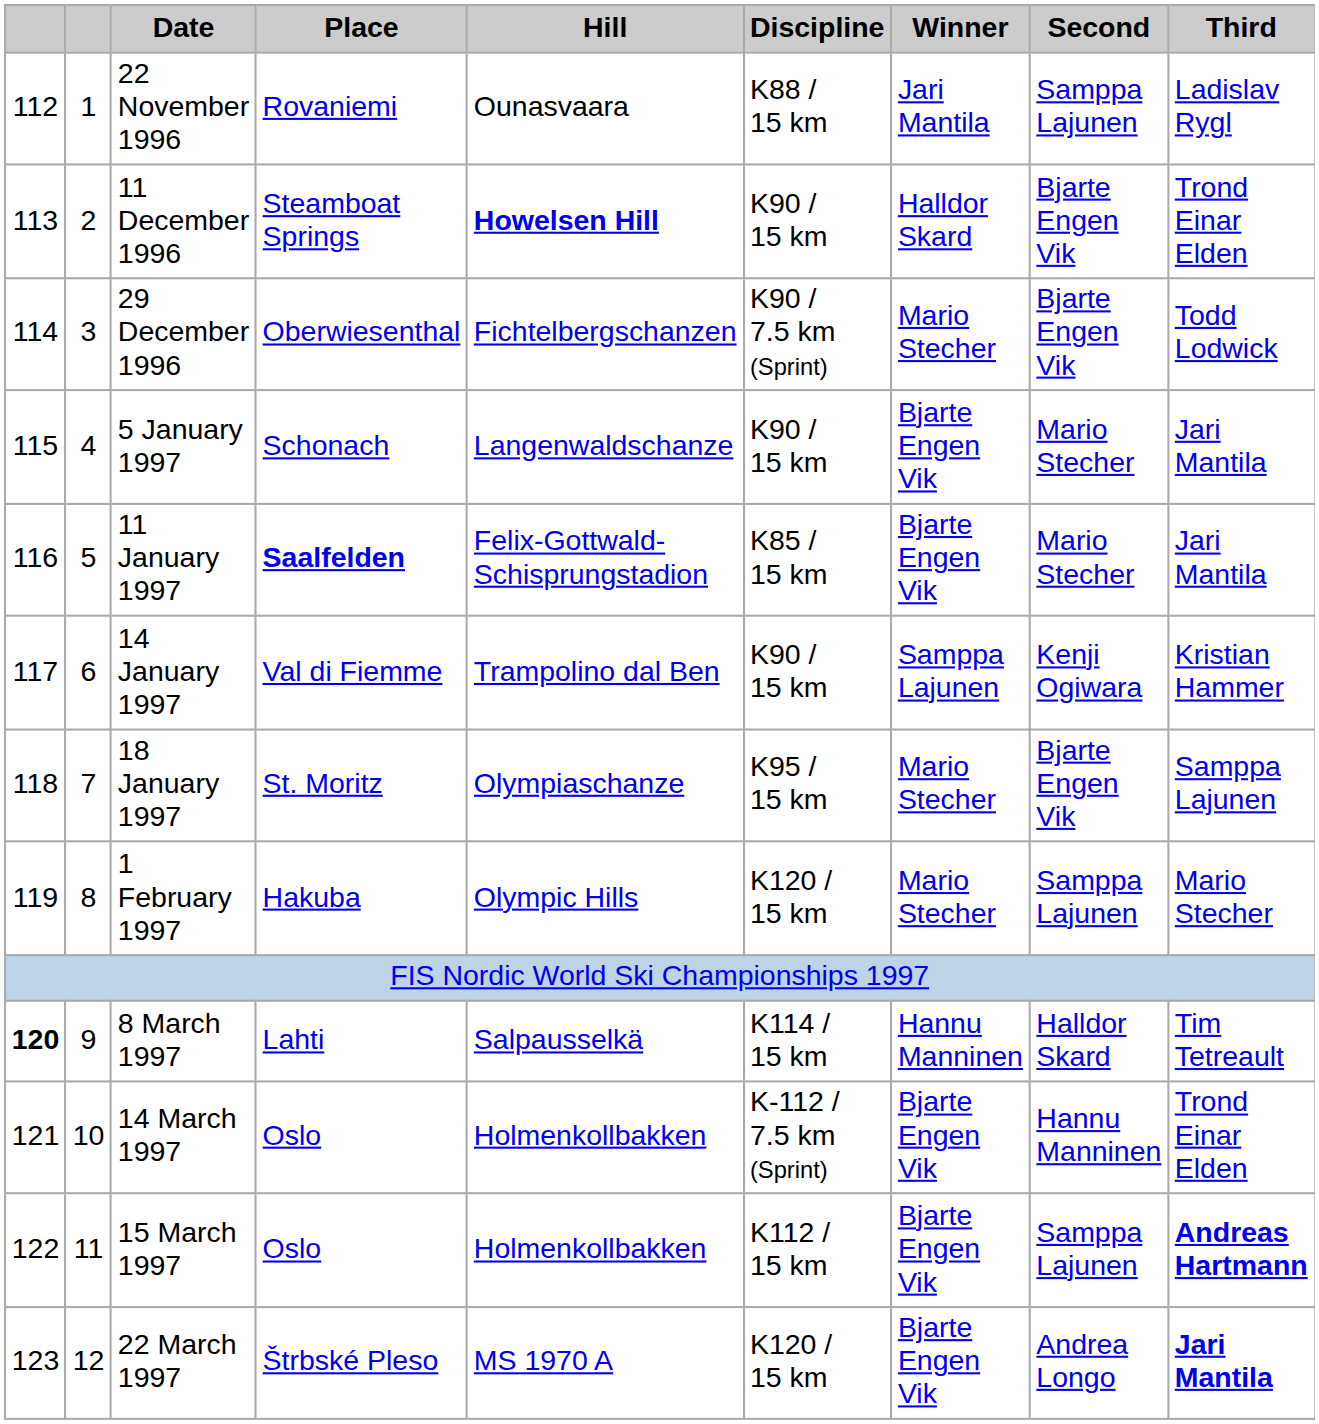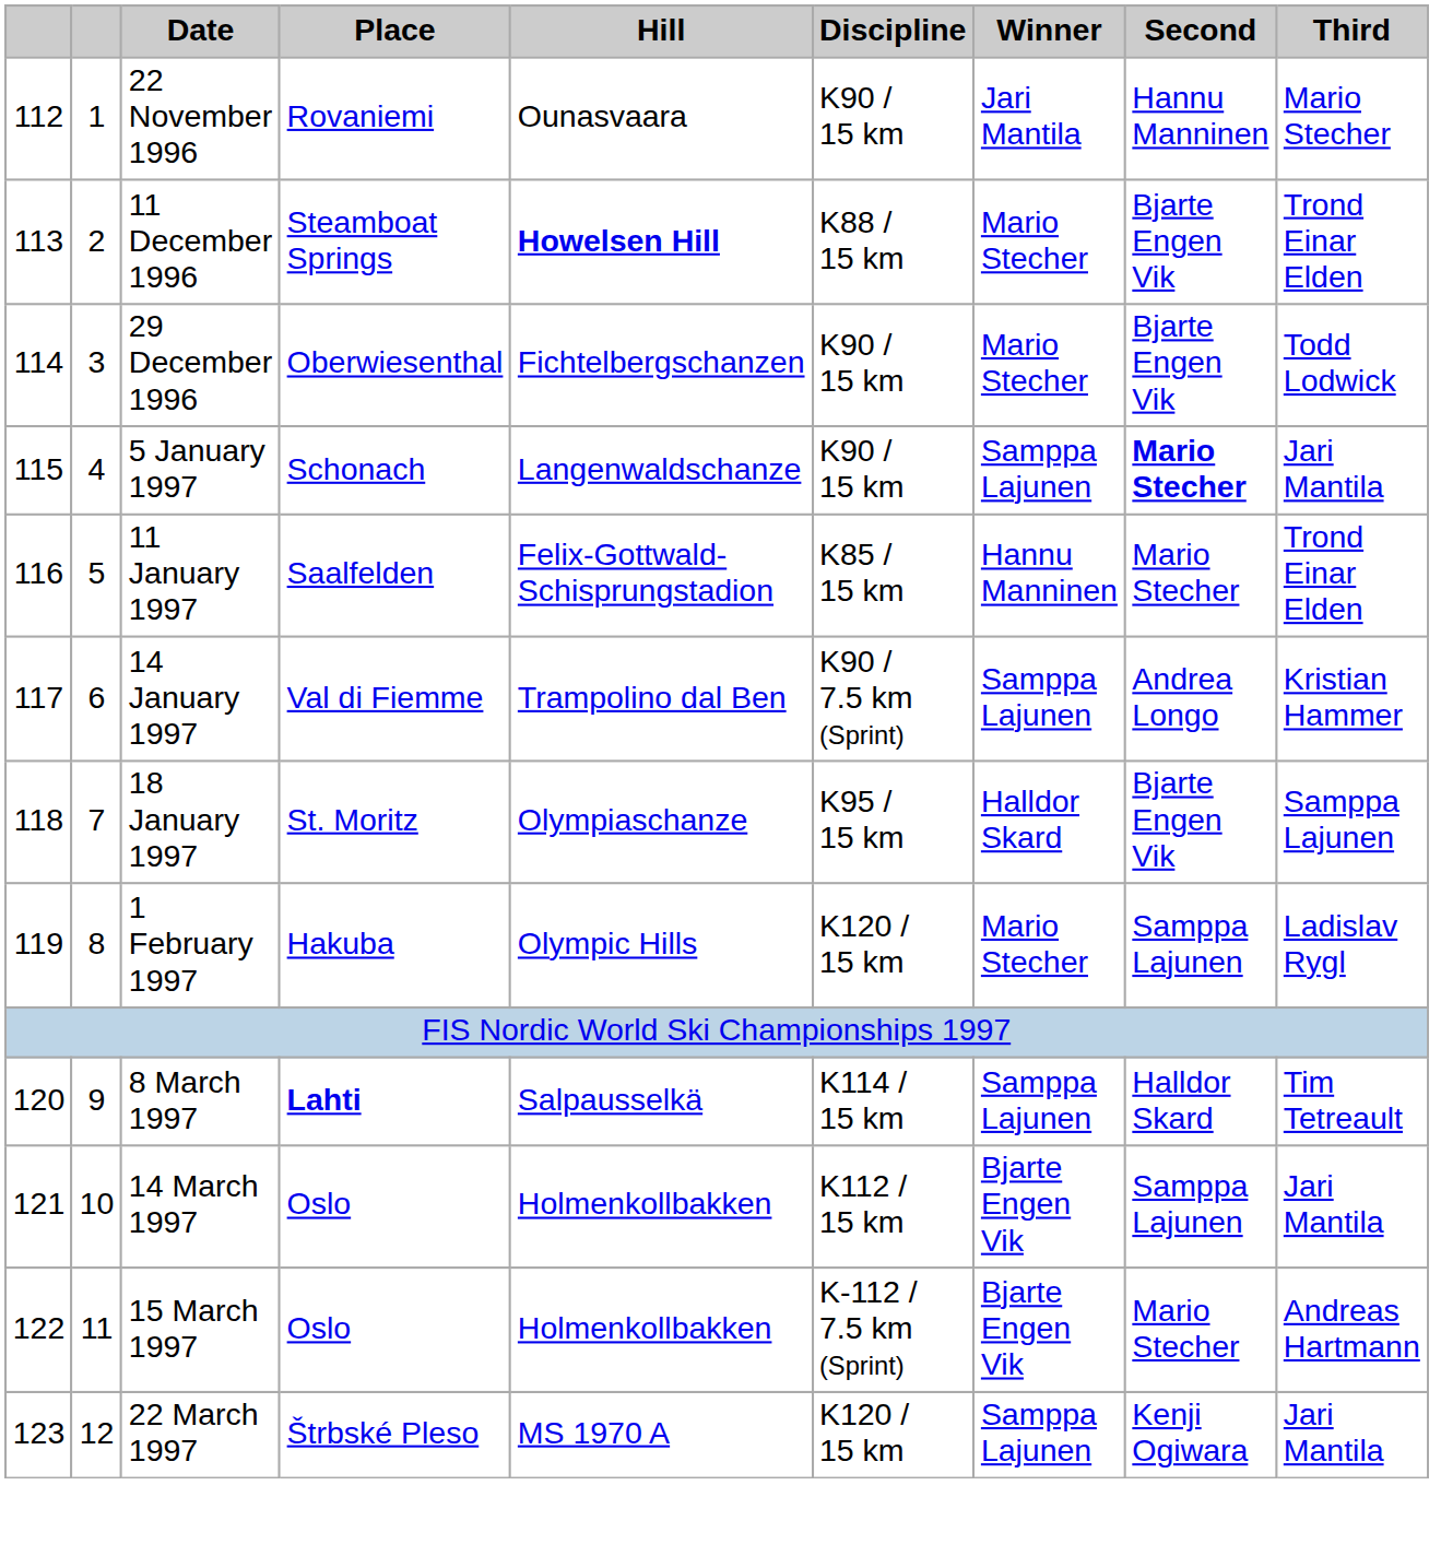22 November 1996 | Discipline: K88 / 15 km -> K90 / 15 km
22 November 1996 | Second: Samppa Lajunen -> Hannu Manninen
22 November 1996 | Third: Ladislav Rygl -> Mario Stecher
11 December 1996 | Discipline: K90 / 15 km -> K88 / 15 km
11 December 1996 | Winner: Halldor Skard -> Mario Stecher
29 December 1996 | Discipline: K90 / 7.5 km (Sprint) -> K90 / 15 km
5 January 1997 | Winner: Bjarte Engen Vik -> Samppa Lajunen
5 January 1997 | Second: normal -> bold
11 January 1997 | Place: bold -> normal
11 January 1997 | Winner: Bjarte Engen Vik -> Hannu Manninen
11 January 1997 | Third: Jari Mantila -> Trond Einar Elden
14 January 1997 | Discipline: K90 / 15 km -> K90 / 7.5 km (Sprint)
14 January 1997 | Second: Kenji Ogiwara -> Andrea Longo
18 January 1997 | Winner: Mario Stecher -> Halldor Skard
1 February 1997 | Third: Mario Stecher -> Ladislav Rygl
8 March 1997 | column 1: bold -> normal
8 March 1997 | Place: normal -> bold
8 March 1997 | Winner: Hannu Manninen -> Samppa Lajunen
14 March 1997 | Discipline: K-112 / 7.5 km (Sprint) -> K112 / 15 km
14 March 1997 | Second: Hannu Manninen -> Samppa Lajunen
14 March 1997 | Third: Trond Einar Elden -> Jari Mantila
15 March 1997 | Discipline: K112 / 15 km -> K-112 / 7.5 km (Sprint)
15 March 1997 | Second: Samppa Lajunen -> Mario Stecher
15 March 1997 | Third: bold -> normal
22 March 1997 | Winner: Bjarte Engen Vik -> Samppa Lajunen
22 March 1997 | Second: Andrea Longo -> Kenji Ogiwara
22 March 1997 | Third: bold -> normal
